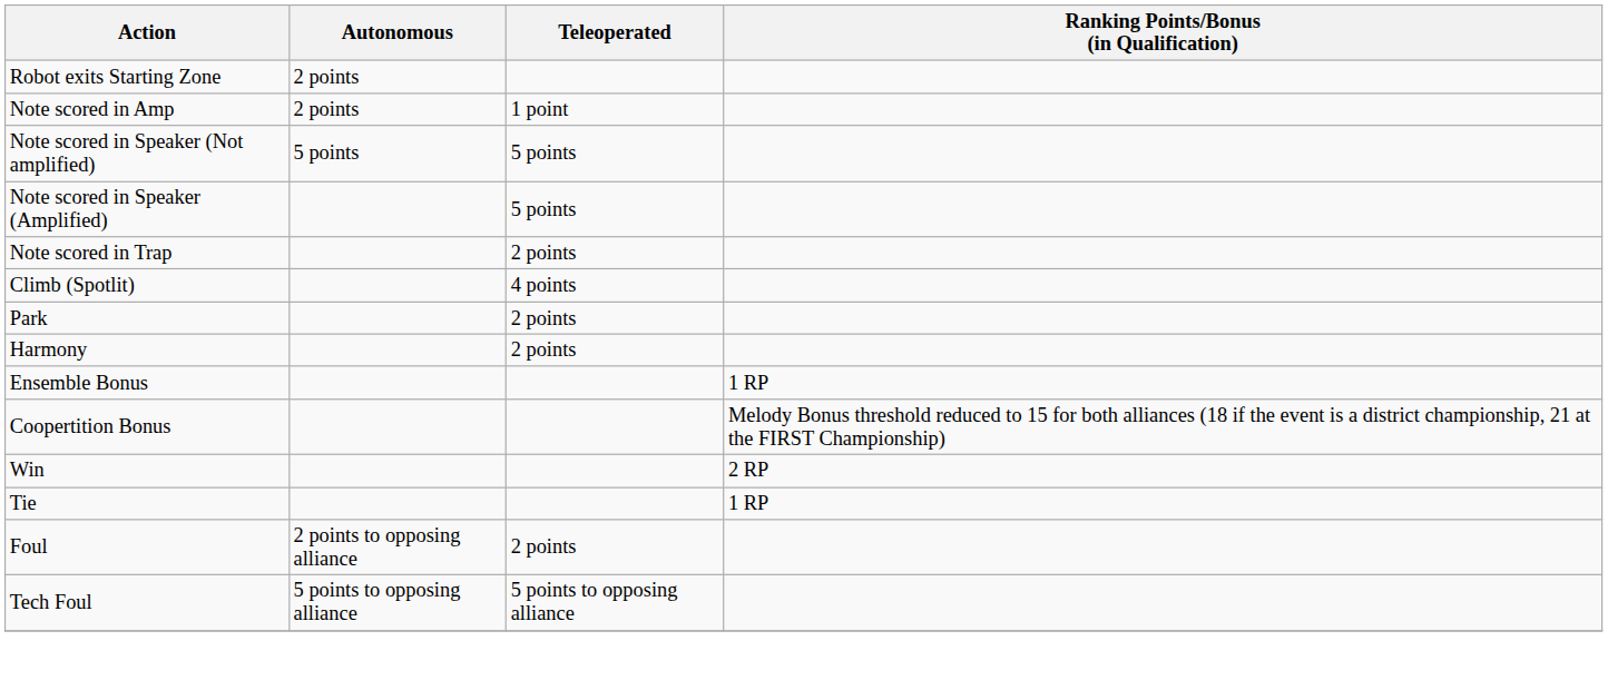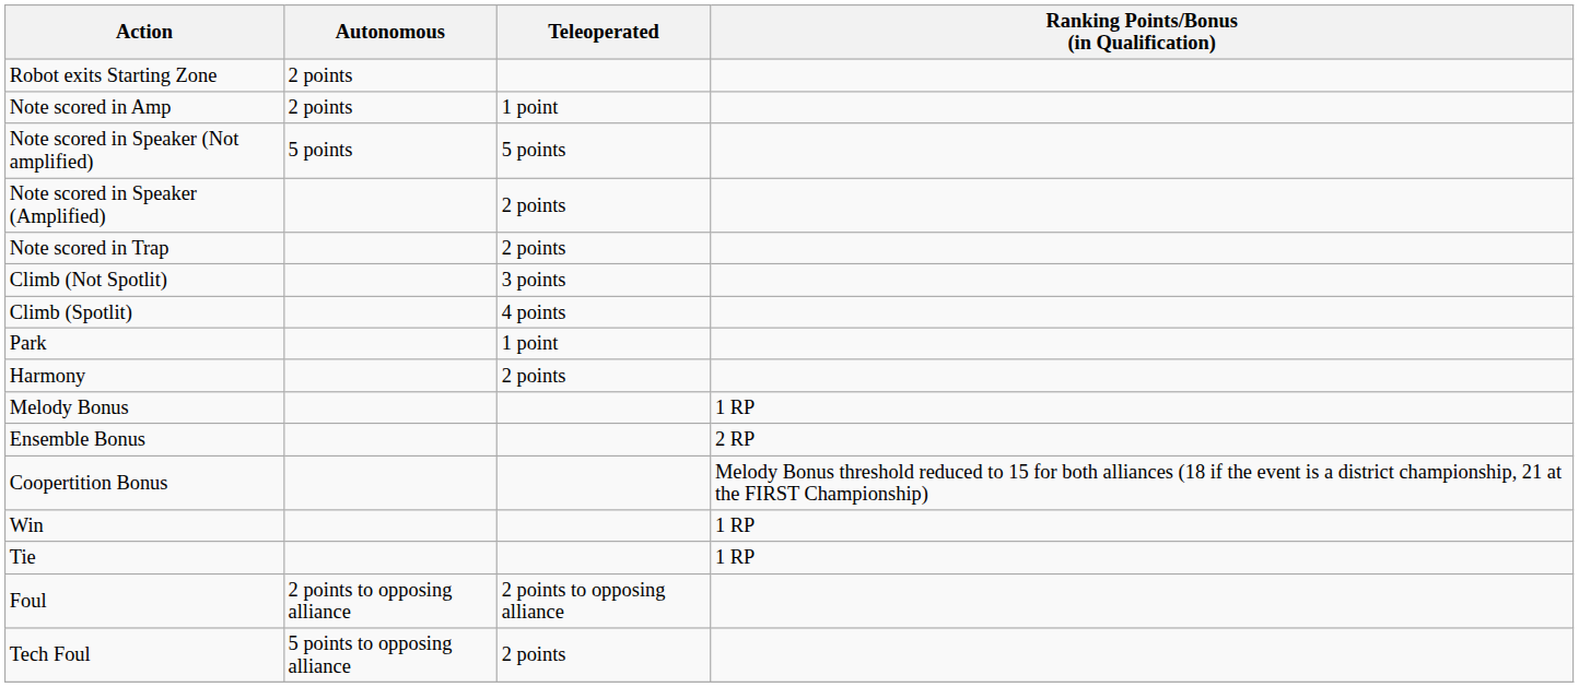Note scored in Speaker (Amplified) | Teleoperated: 5 points -> 2 points
+ row: Climb (Not Spotlit) | 3 points
Park | Teleoperated: 2 points -> 1 point
+ row: Melody Bonus | 1 RP
Ensemble Bonus | Ranking Points/Bonus (in Qualification): 1 RP -> 2 RP
Win | Ranking Points/Bonus (in Qualification): 2 RP -> 1 RP
Foul | Teleoperated: 2 points -> 2 points to opposing alliance
Tech Foul | Teleoperated: 5 points to opposing alliance -> 2 points
